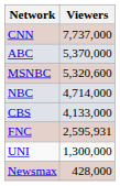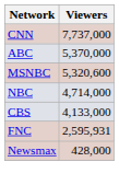- row: UNI | 1,300,000
